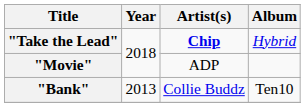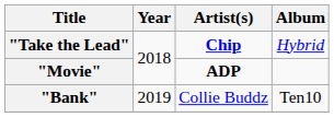"Movie" | Artist(s): normal -> bold
"Bank" | Year: 2013 -> 2019
